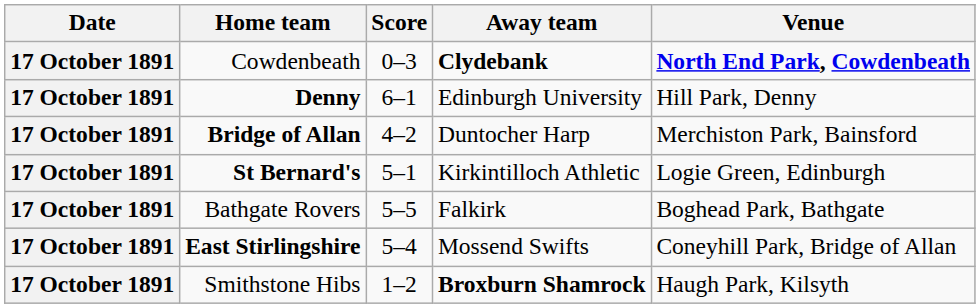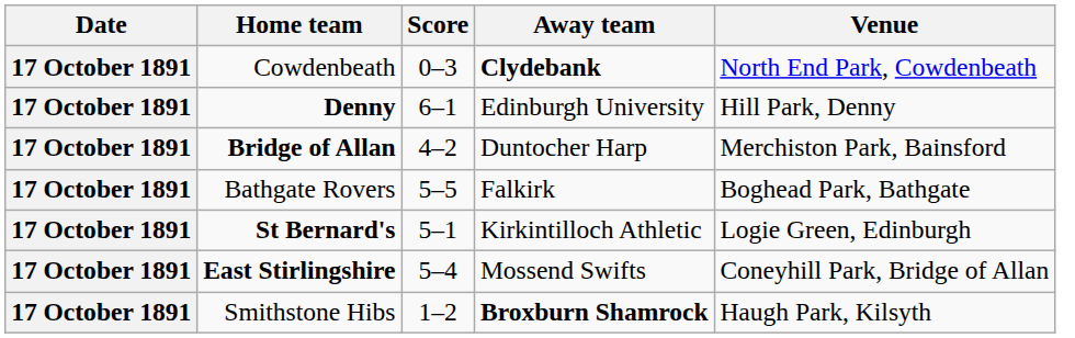Cowdenbeath | Venue: bold -> normal
rows swapped: St Bernard's <-> Bathgate Rovers
